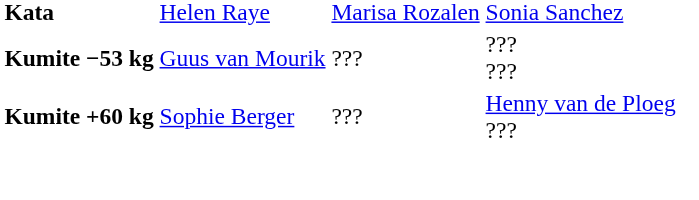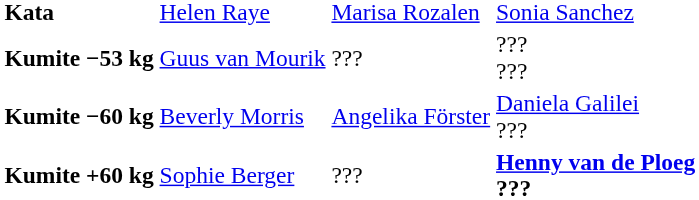+ row: Kumite −60 kg | Beverly Morris | Angelika Förster | Daniela Galilei ???
Kumite +60 kg | column 4: normal -> bold
